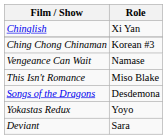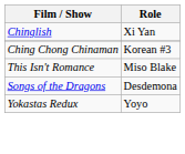- row: Vengeance Can Wait | Namase
- row: Deviant | Sara
